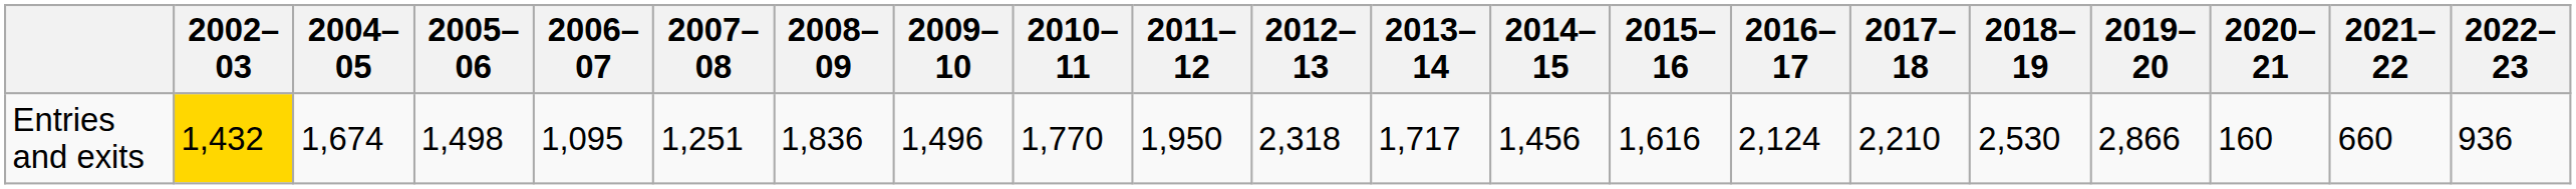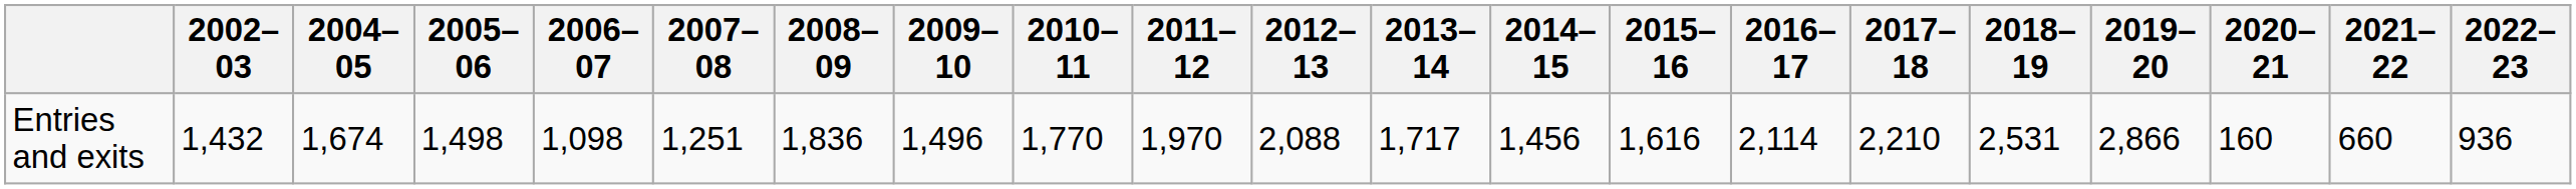Entries and exits | 2002–03: gold background -> no background
Entries and exits | 2006–07: 1,095 -> 1,098
Entries and exits | 2011–12: 1,950 -> 1,970
Entries and exits | 2012–13: 2,318 -> 2,088
Entries and exits | 2016–17: 2,124 -> 2,114
Entries and exits | 2018–19: 2,530 -> 2,531
